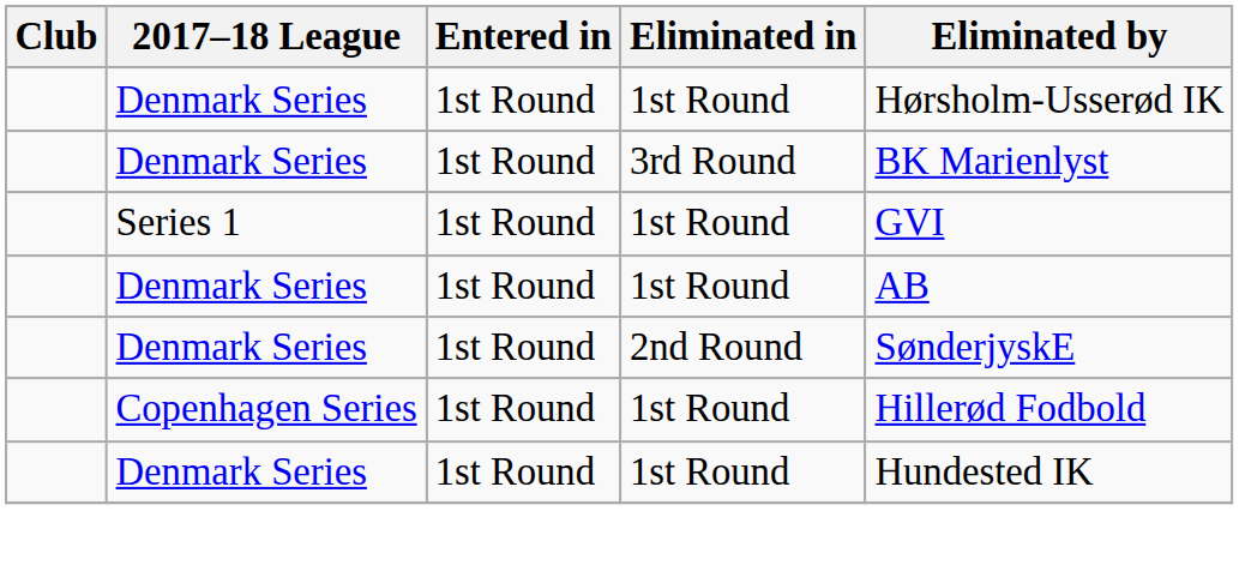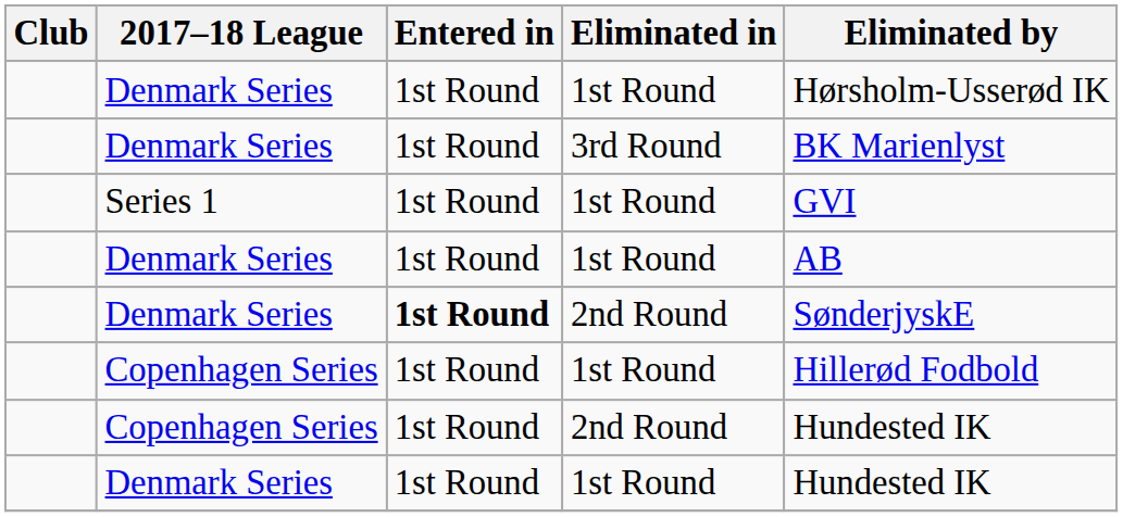Denmark Series / 2nd Round | Entered in: normal -> bold
+ row: Copenhagen Series | 1st Round | 2nd Round | Hundested IK
